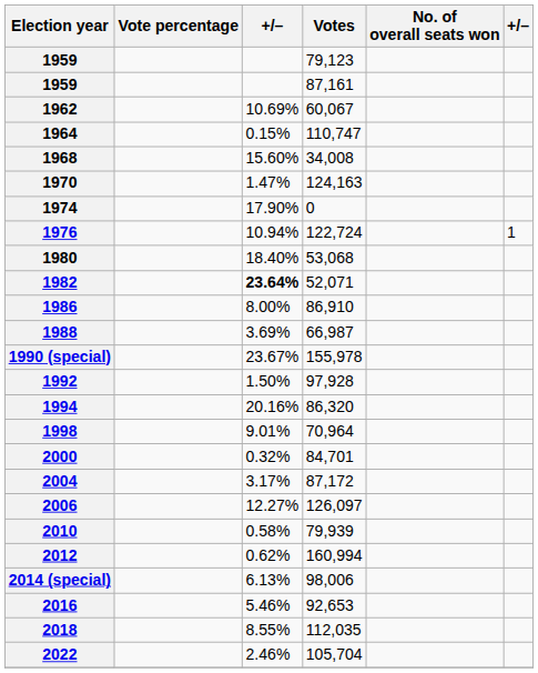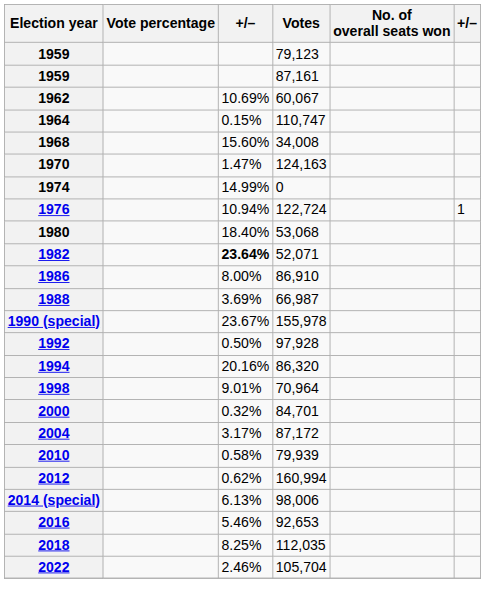1974 | column 3: 17.90% -> 14.99%
1992 | column 3: 1.50% -> 0.50%
- row: 2006 | 12.27% | 126,097
2018 | column 3: 8.55% -> 8.25%
